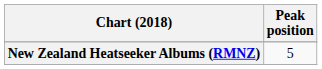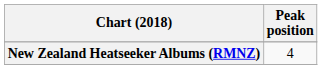New Zealand Heatseeker Albums (RMNZ) | Peak position: 5 -> 4
